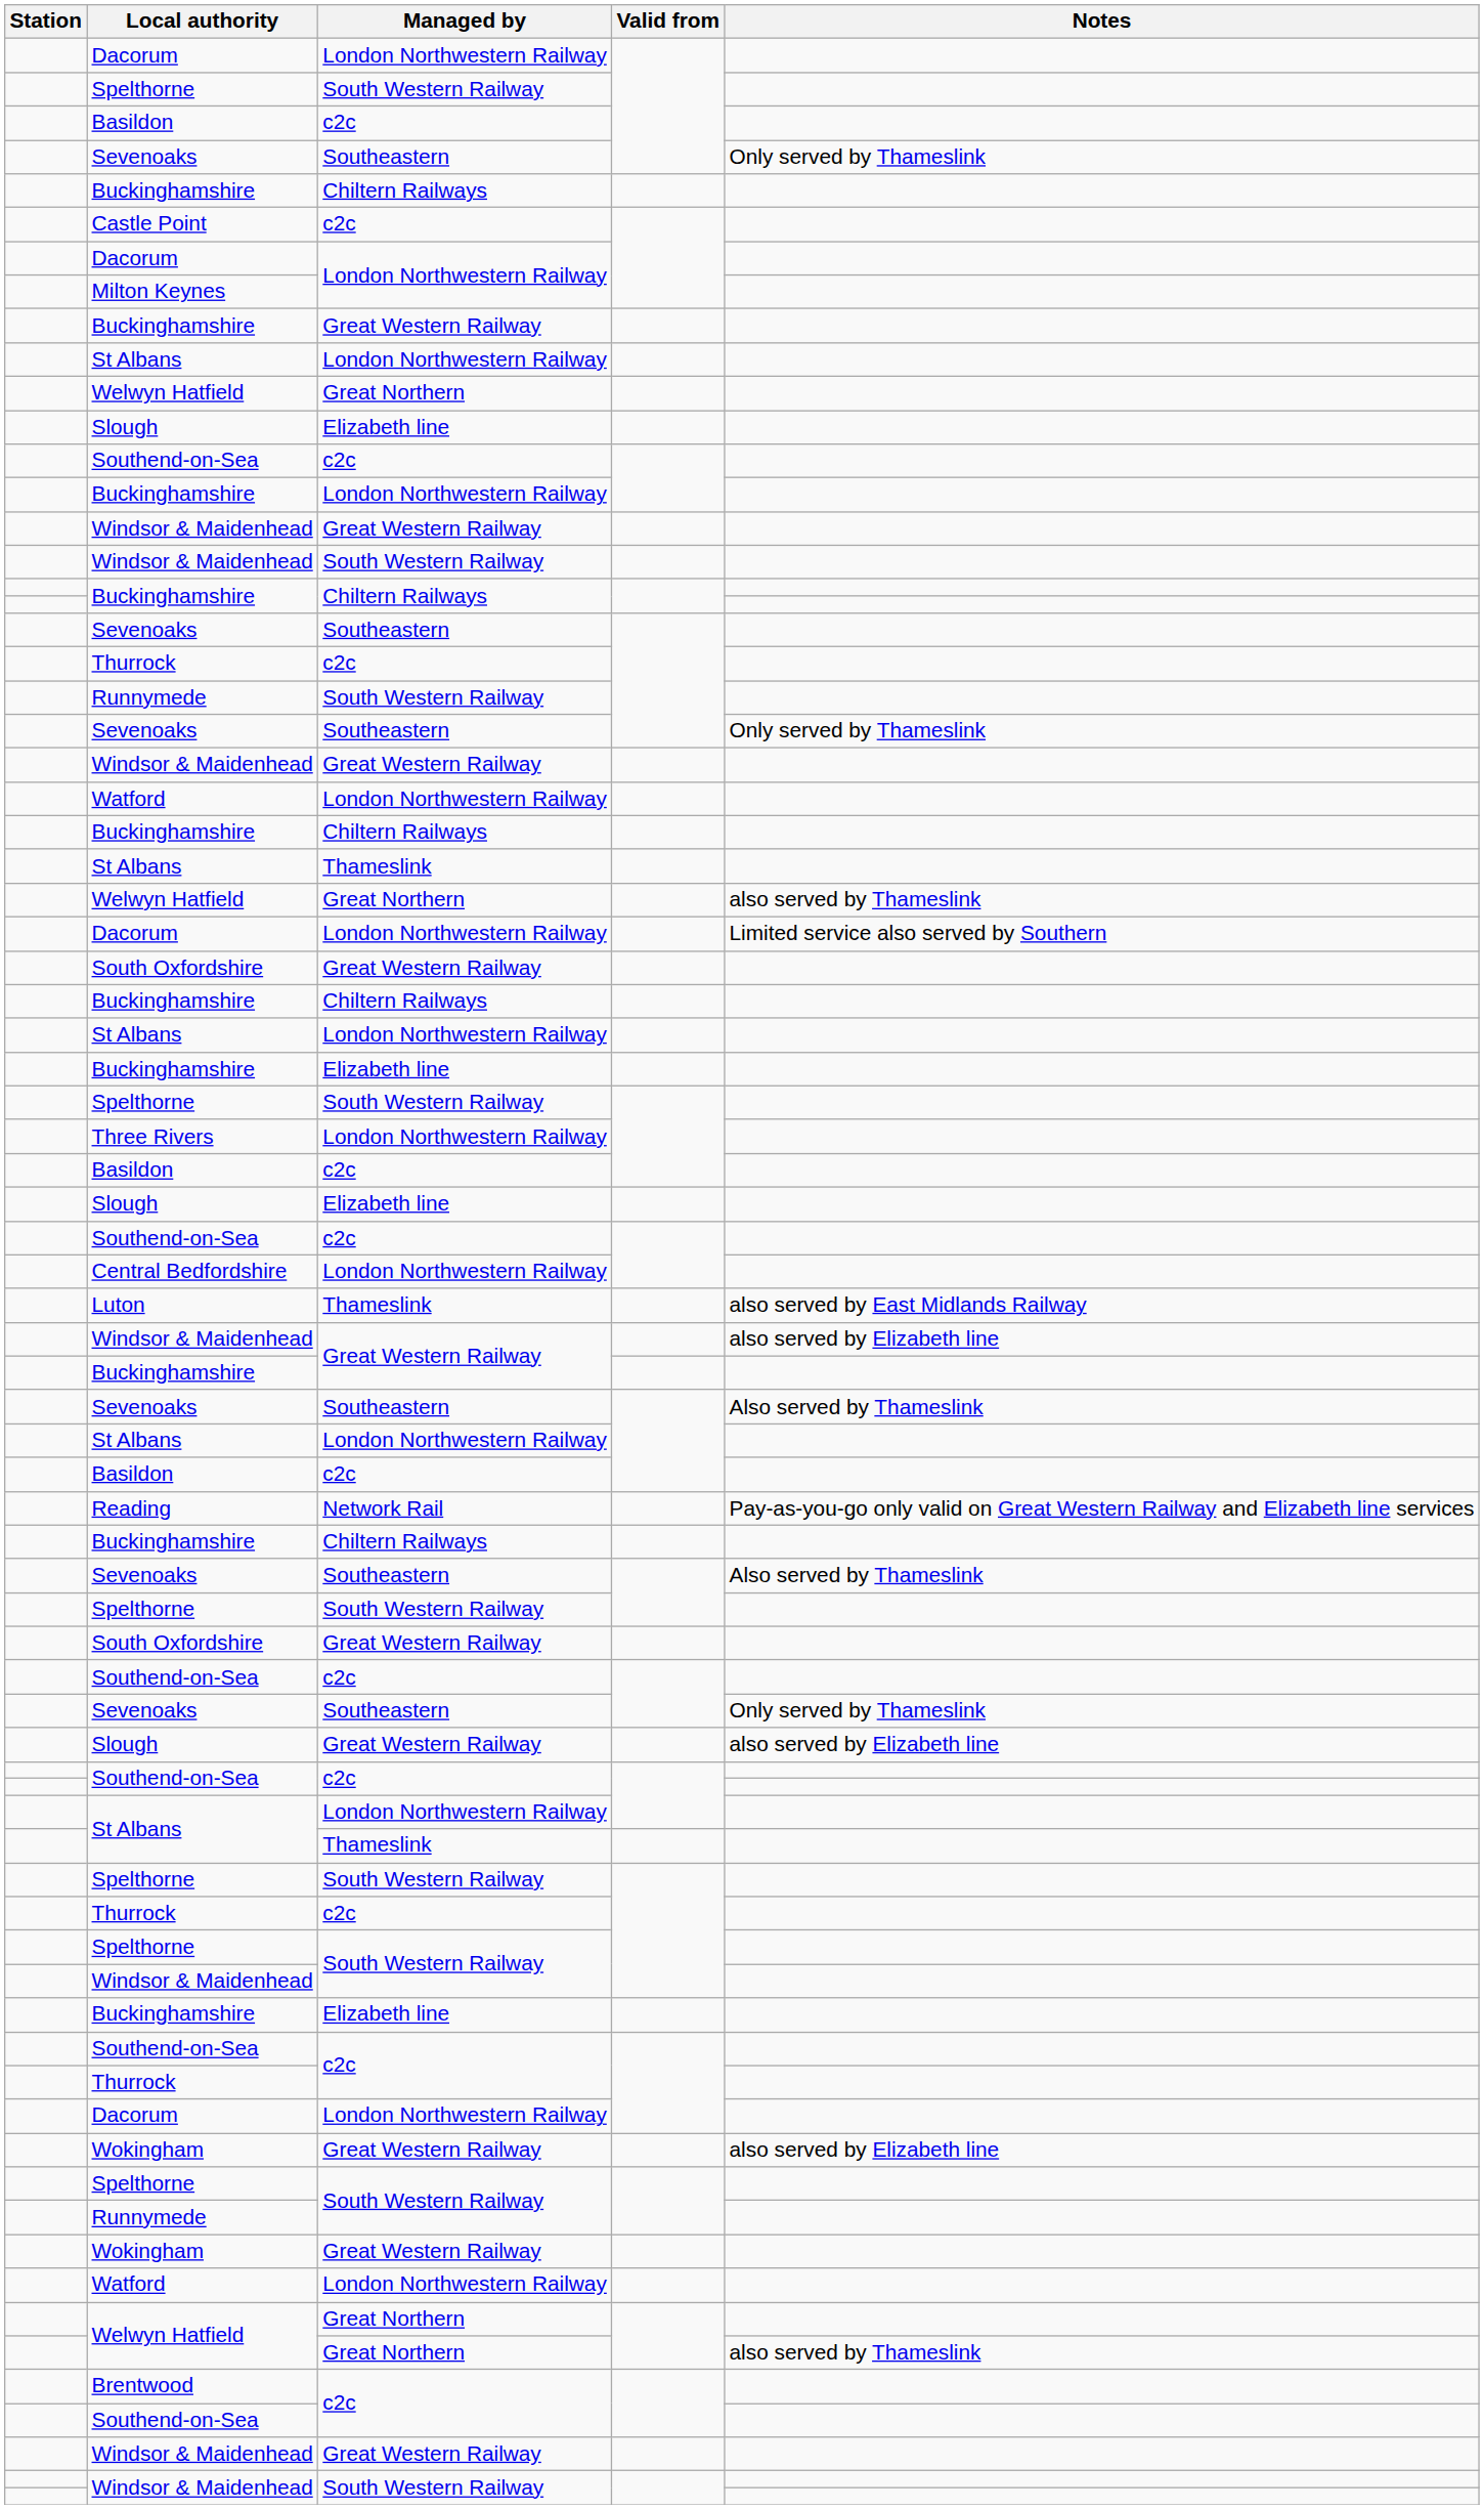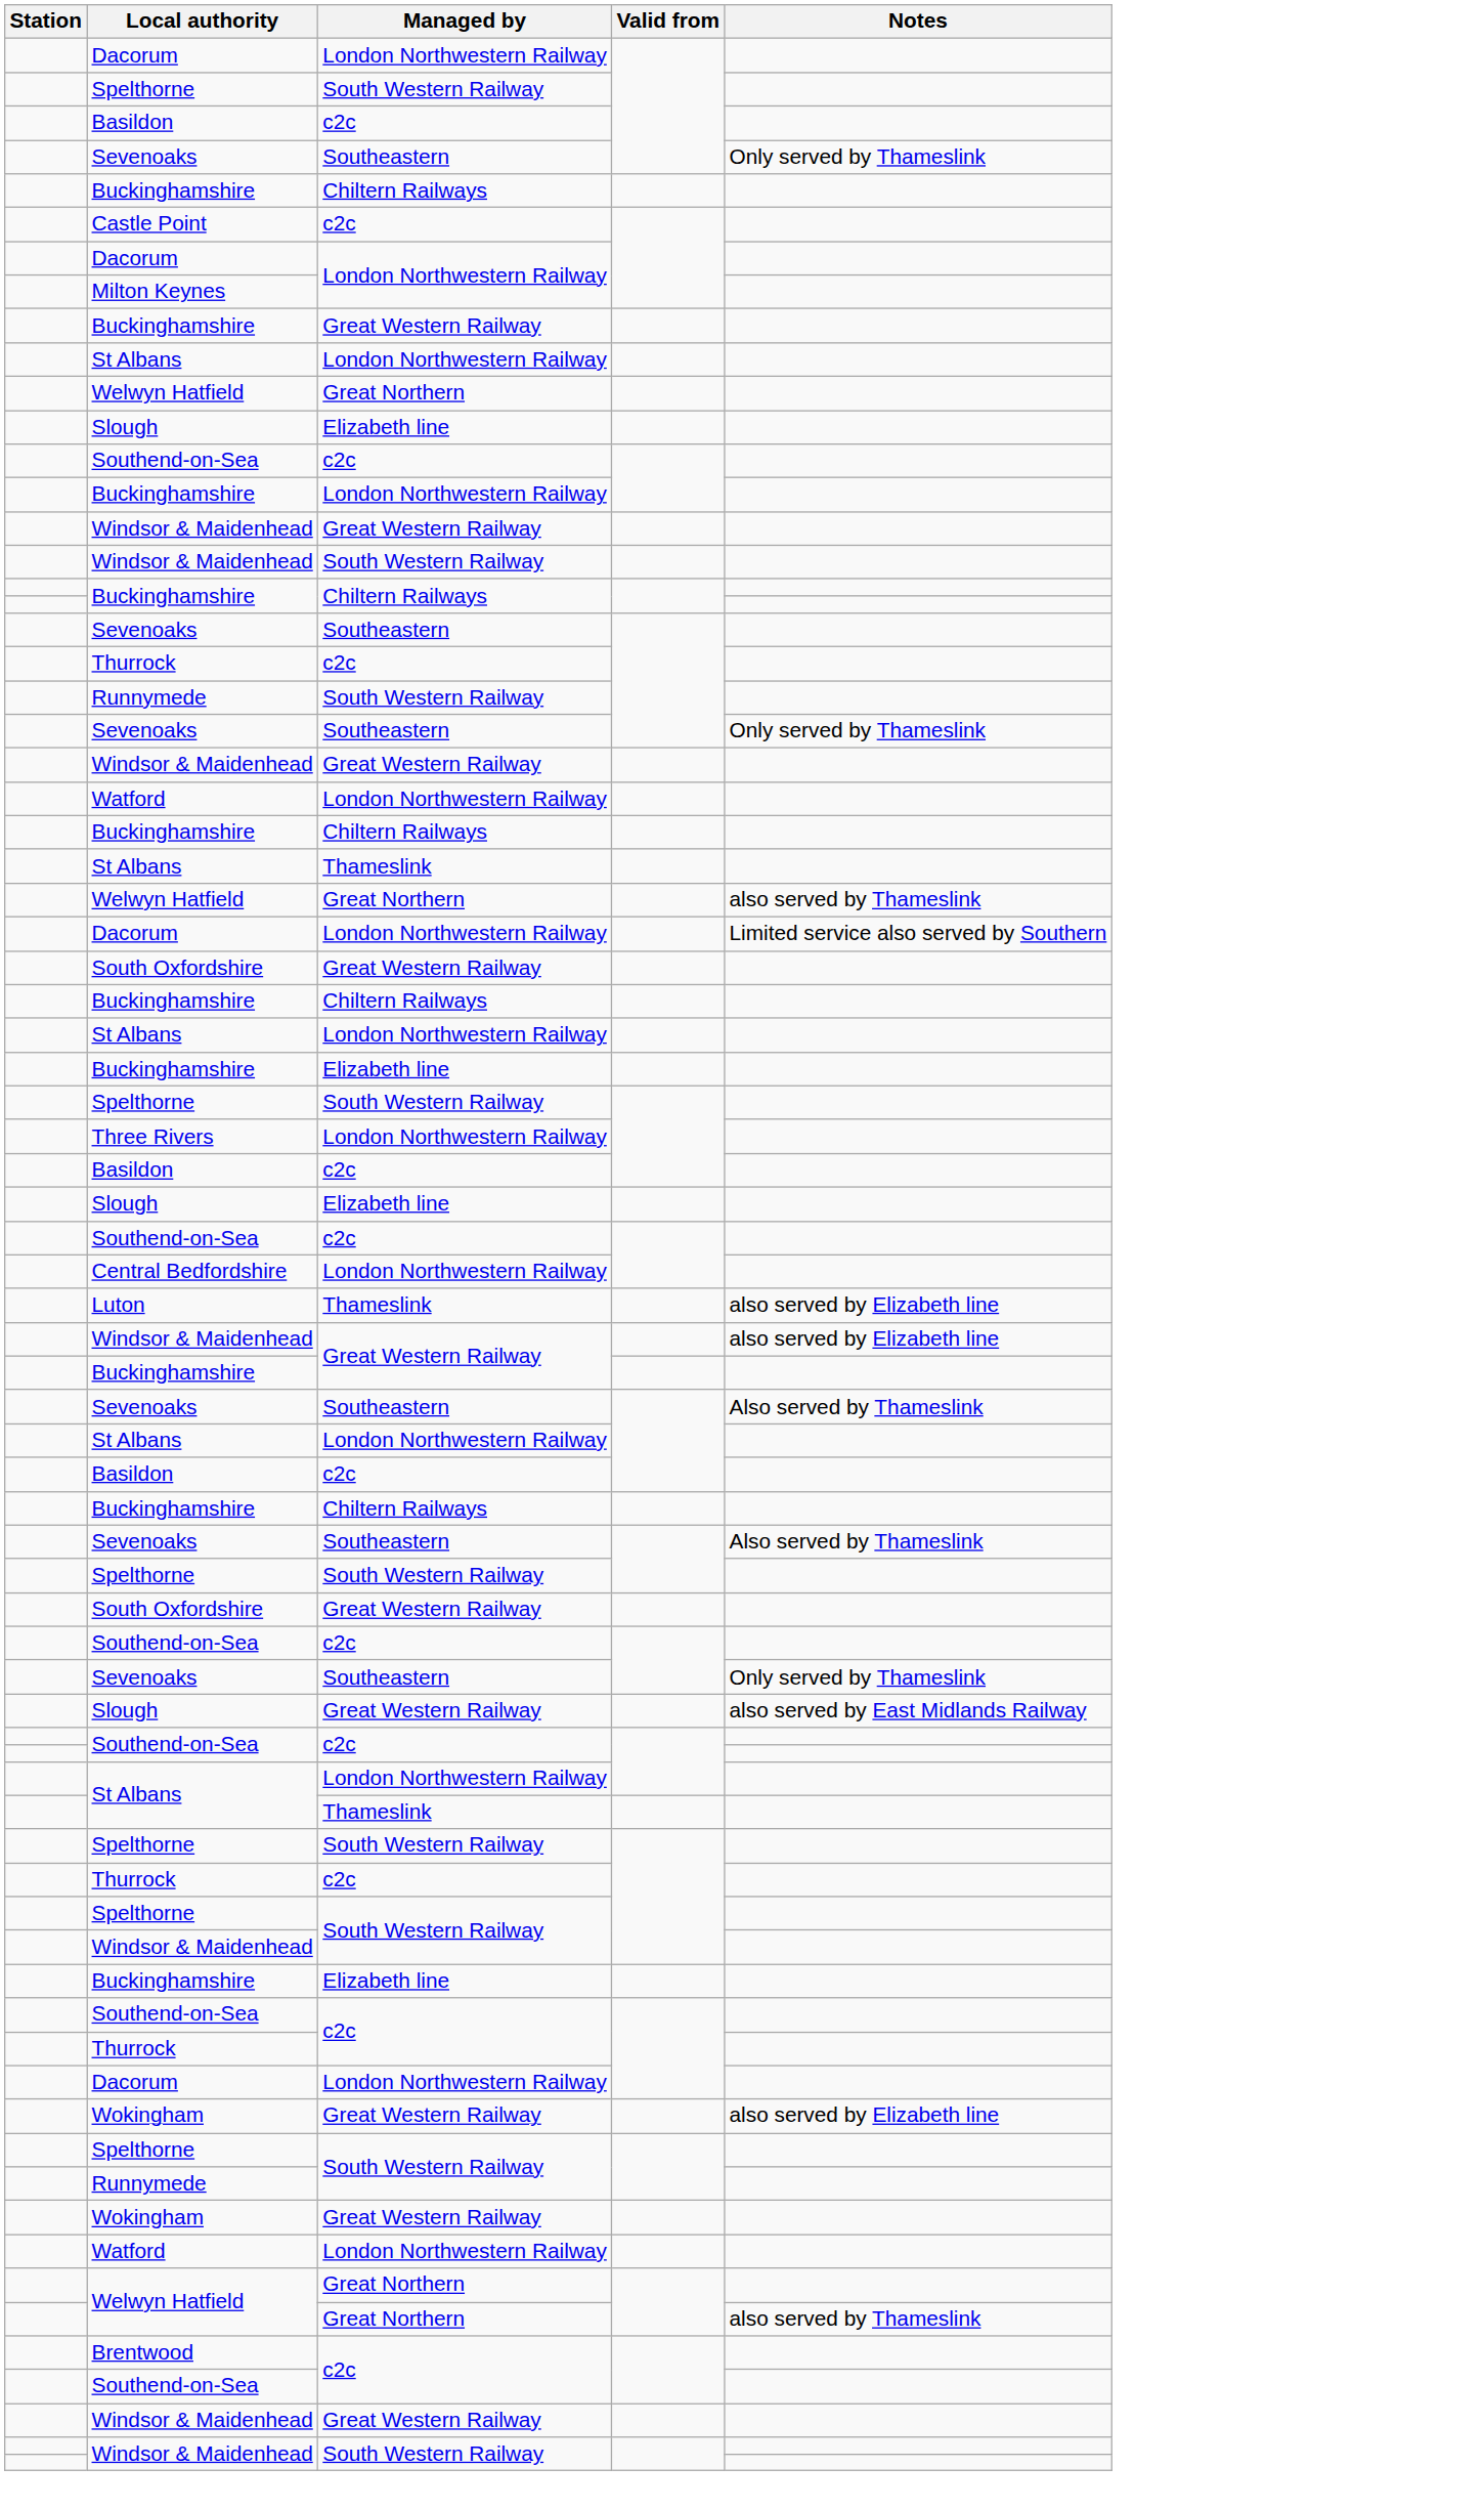Luton | Notes: also served by East Midlands Railway -> also served by Elizabeth line
- row: Reading | Network Rail | Pay-as-you-go only valid on Great Western Railway and Elizabeth line services
Slough / Great Western Railway | Notes: also served by Elizabeth line -> also served by East Midlands Railway
